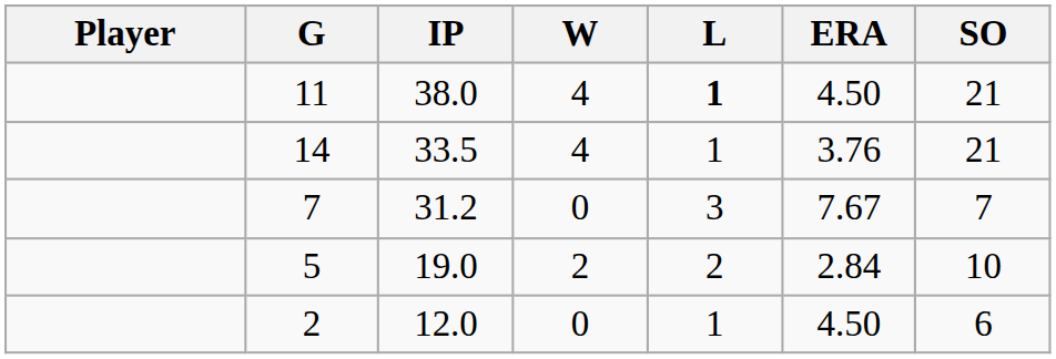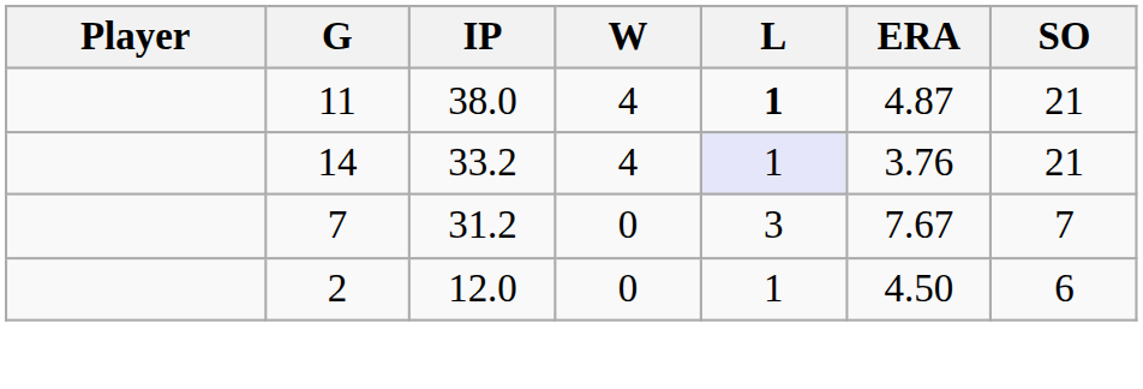11 | ERA: 4.50 -> 4.87
14 | IP: 33.5 -> 33.2
14 | L: no background -> lavender background
- row: 5 | 19.0 | 2 | 2 | 2.84 | 10
